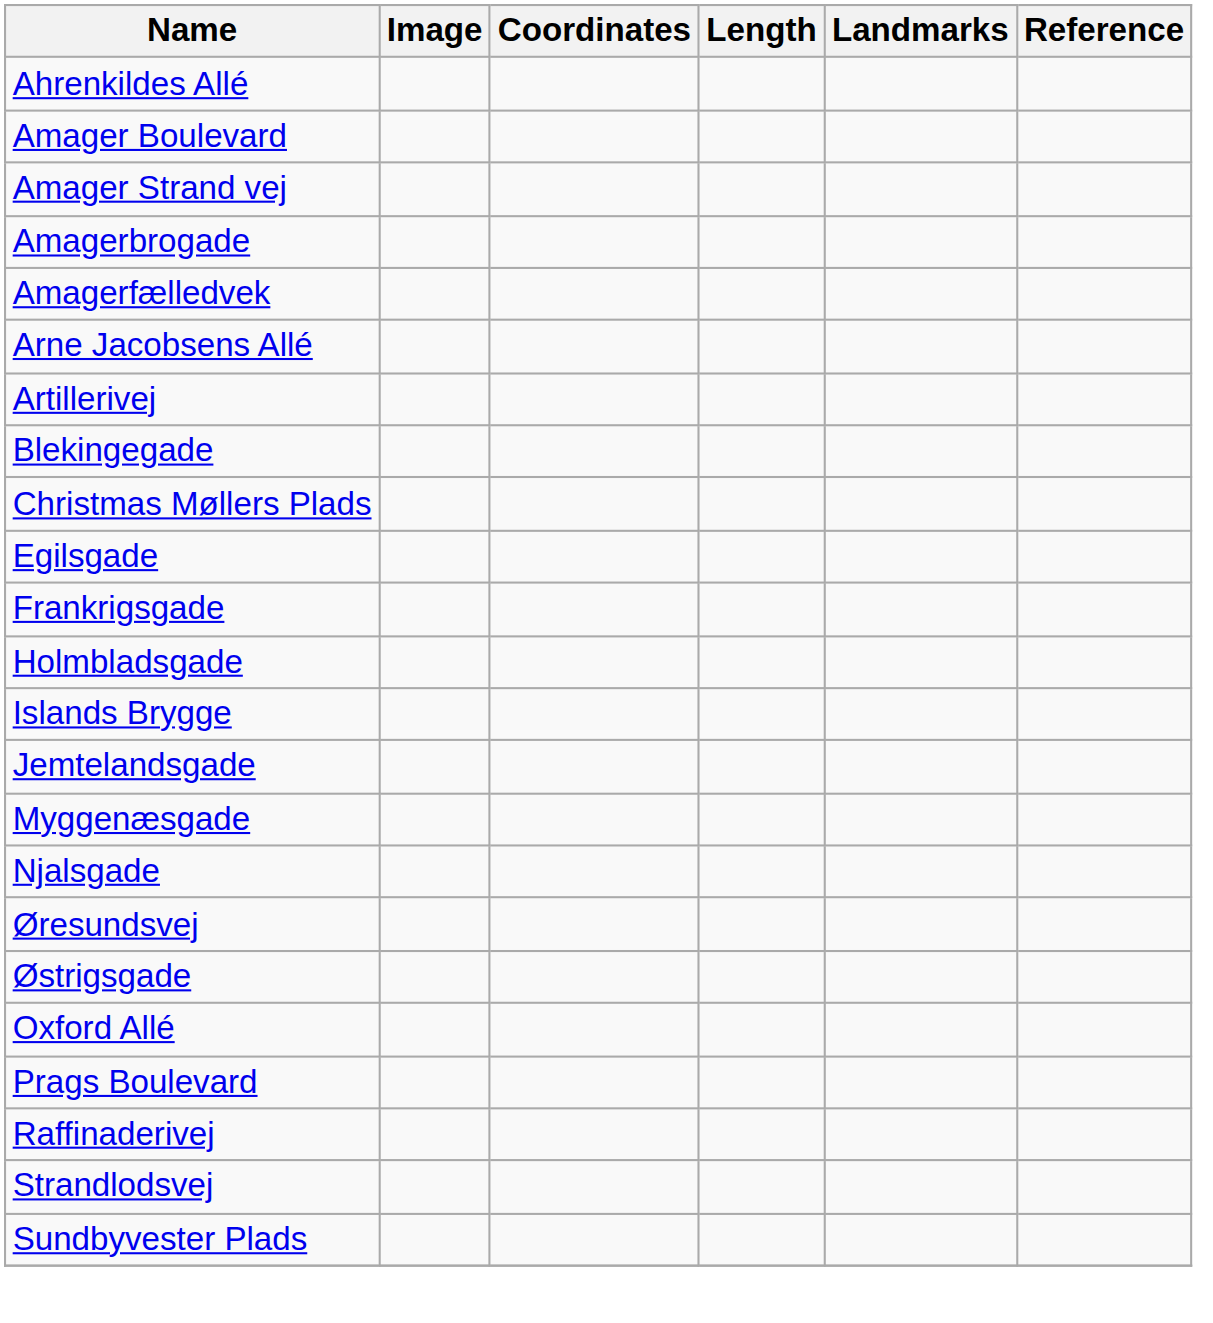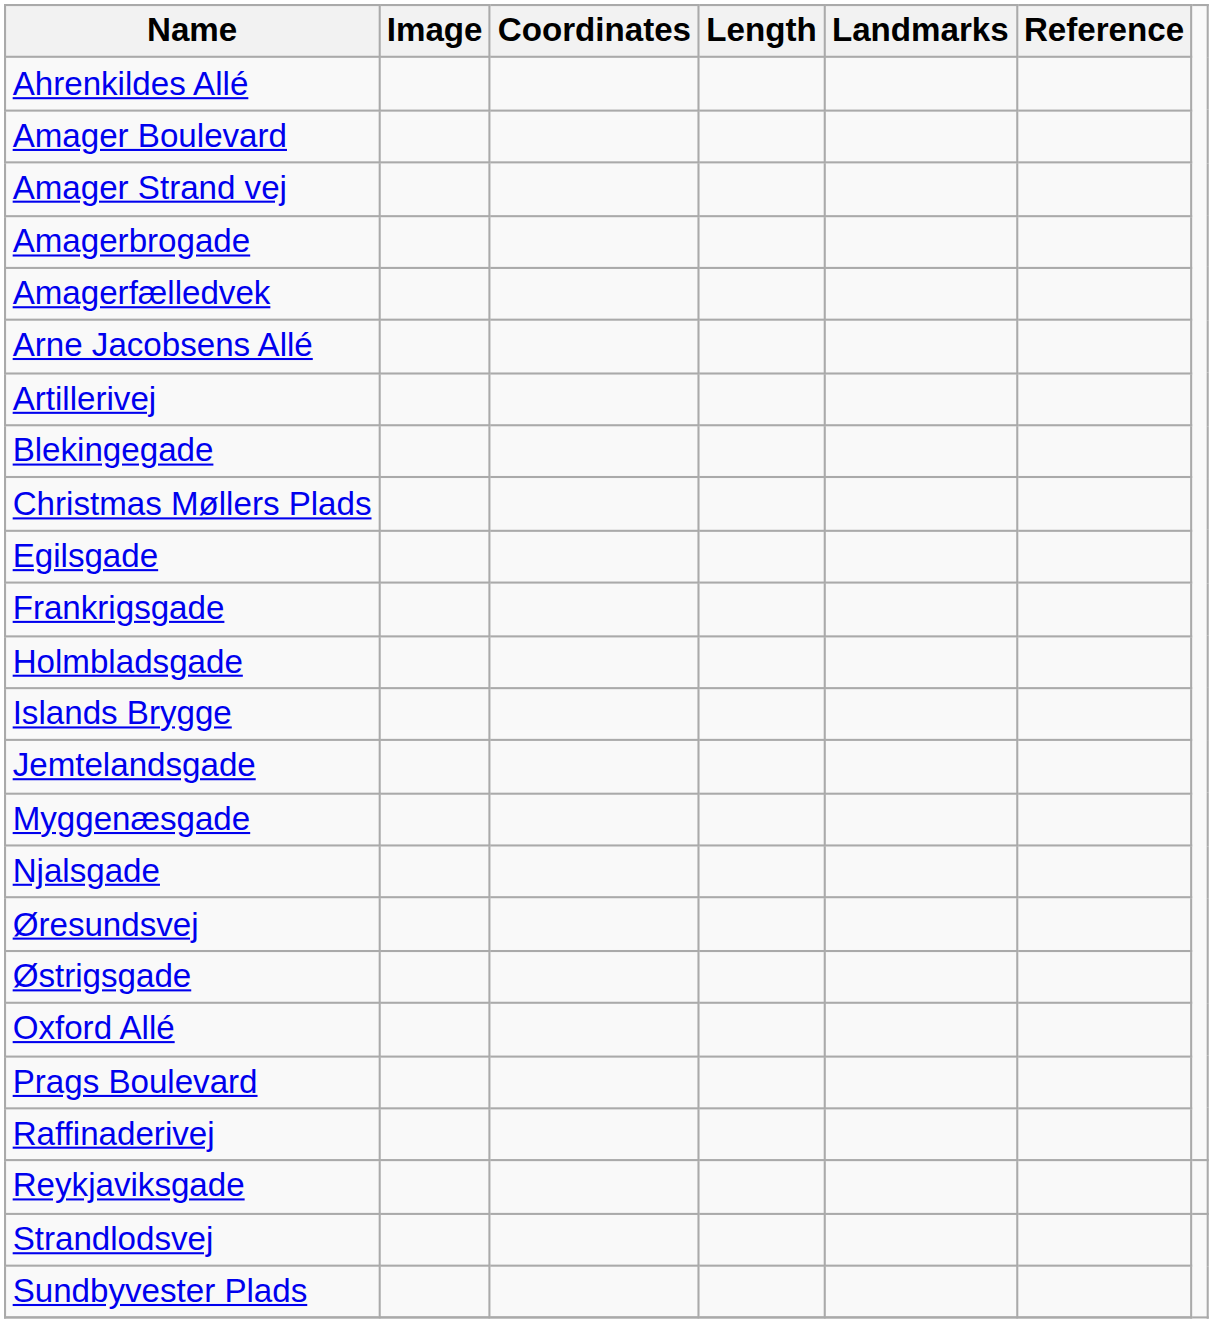+ row: Reykjaviksgade
